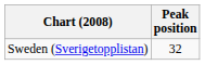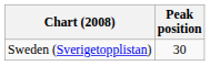Sweden (Sverigetopplistan) | Peak position: 32 -> 30
